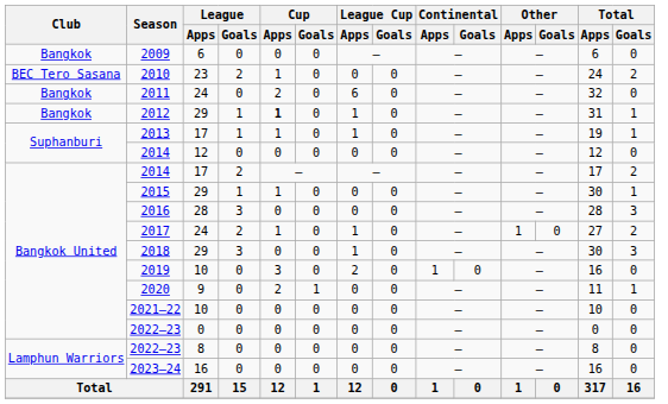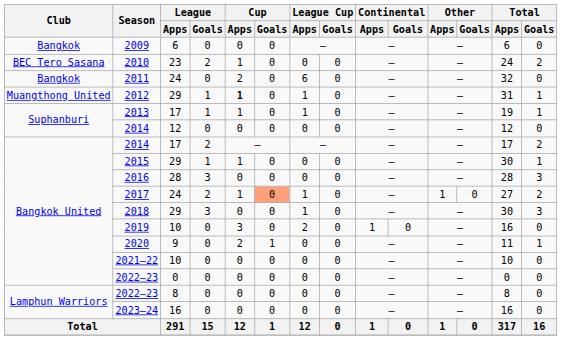2012 | Club: Bangkok -> Muangthong United
2017 | Cup / Goals: no background -> lightsalmon background
